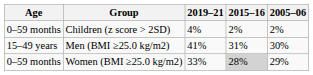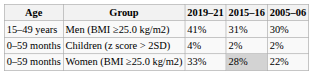rows swapped: Children (z score > 2SD) <-> Men (BMI ≥25.0 kg/m2)
Women (BMI ≥25.0 kg/m2) | 2005–06: 29% -> 22%
